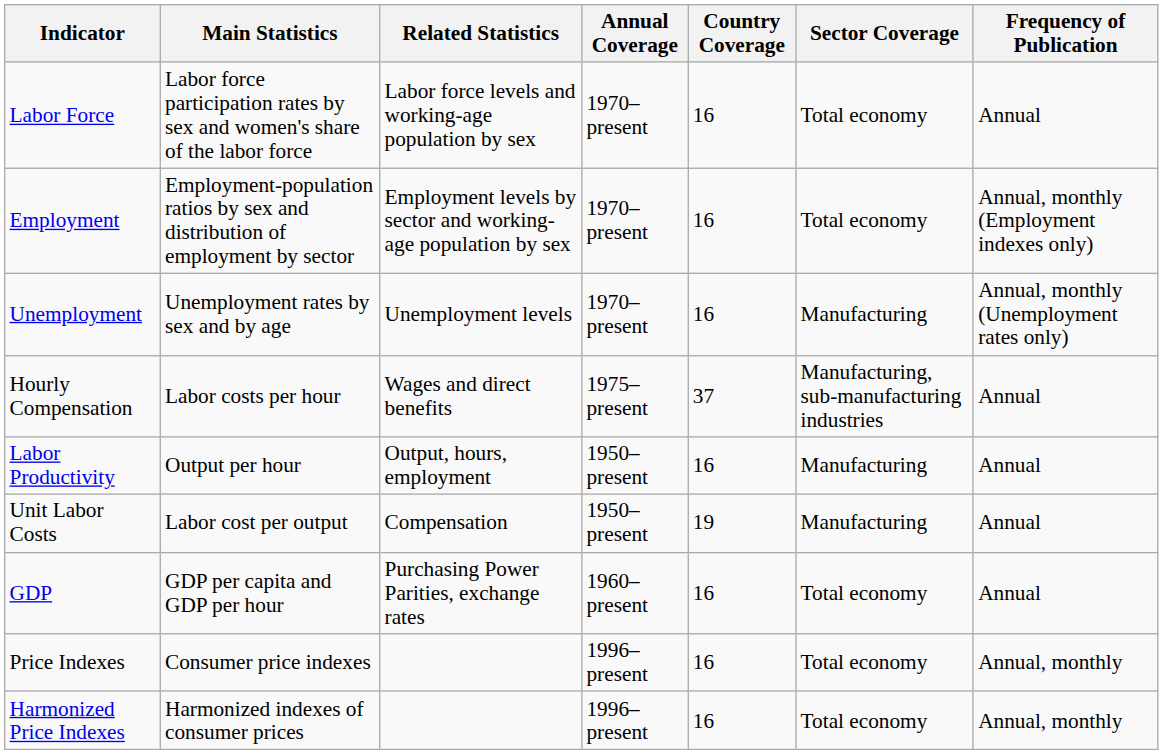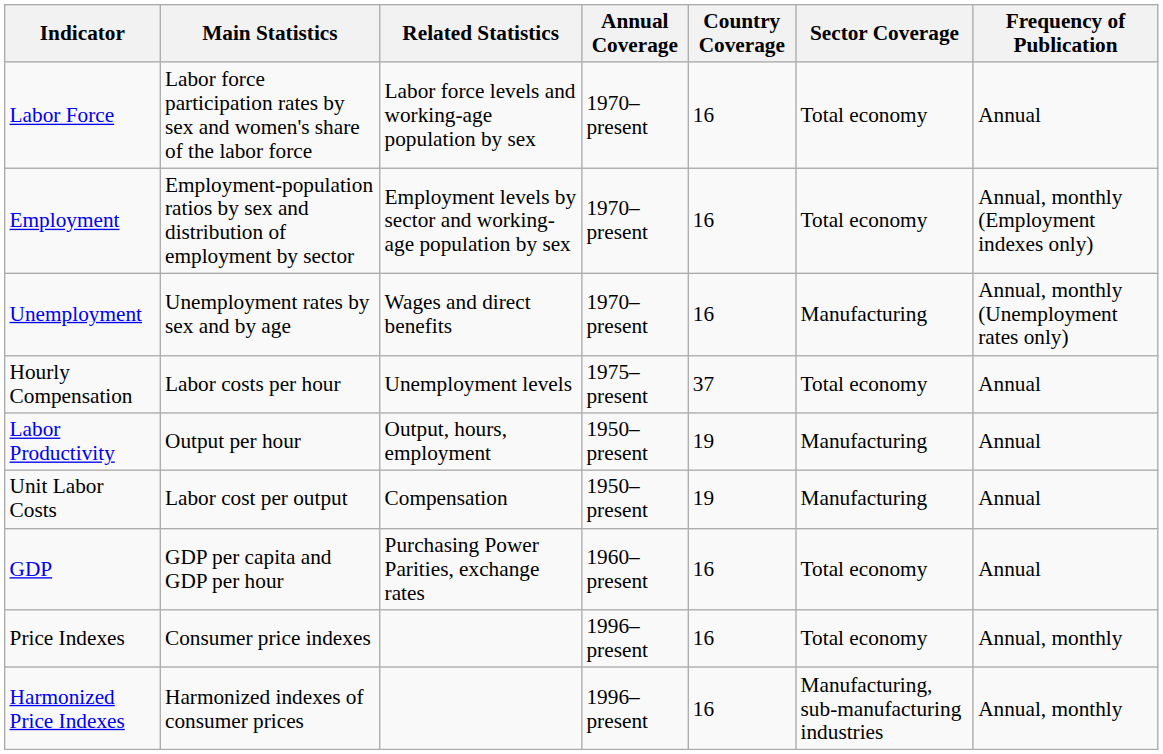Unemployment | Related Statistics: Unemployment levels -> Wages and direct benefits
Hourly Compensation | Related Statistics: Wages and direct benefits -> Unemployment levels
Hourly Compensation | Sector Coverage: Manufacturing, sub-manufacturing industries -> Total economy
Labor Productivity | Country Coverage: 16 -> 19
Harmonized Price Indexes | Sector Coverage: Total economy -> Manufacturing, sub-manufacturing industries
